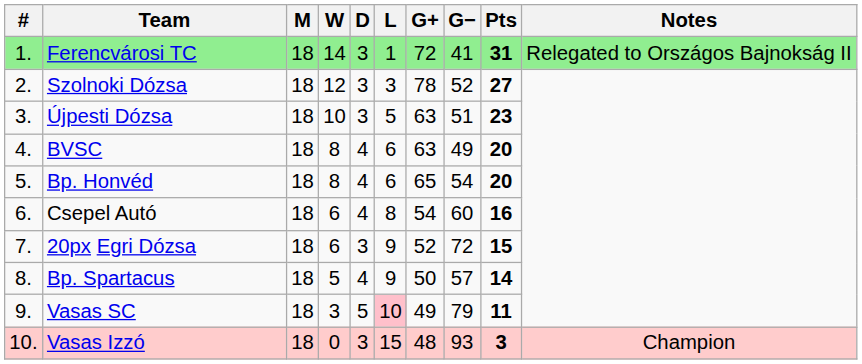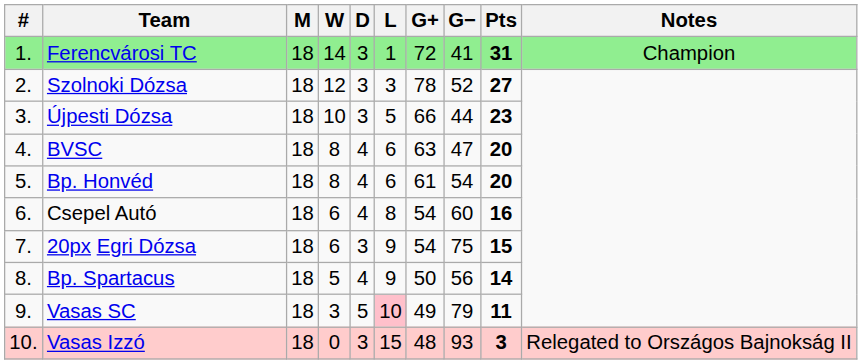Ferencvárosi TC | Notes: Relegated to Országos Bajnokság II -> Champion
Újpesti Dózsa | G+: 63 -> 66
Újpesti Dózsa | G−: 51 -> 44
BVSC | G−: 49 -> 47
Bp. Honvéd | G+: 65 -> 61
20px Egri Dózsa | G+: 52 -> 54
20px Egri Dózsa | G−: 72 -> 75
Bp. Spartacus | G−: 57 -> 56
Vasas Izzó | Notes: Champion -> Relegated to Országos Bajnokság II
